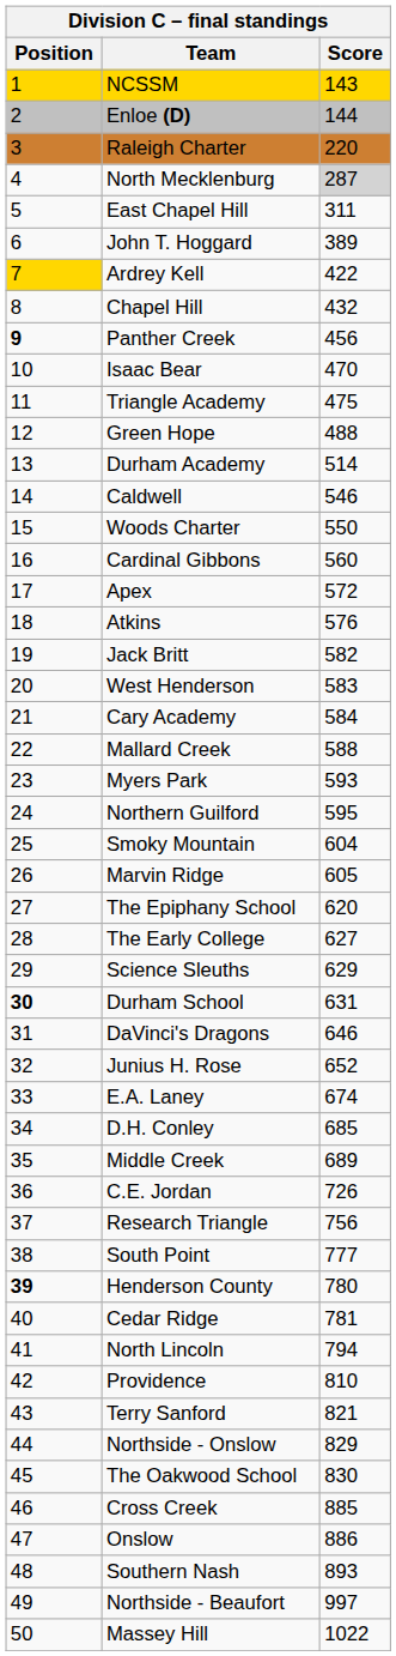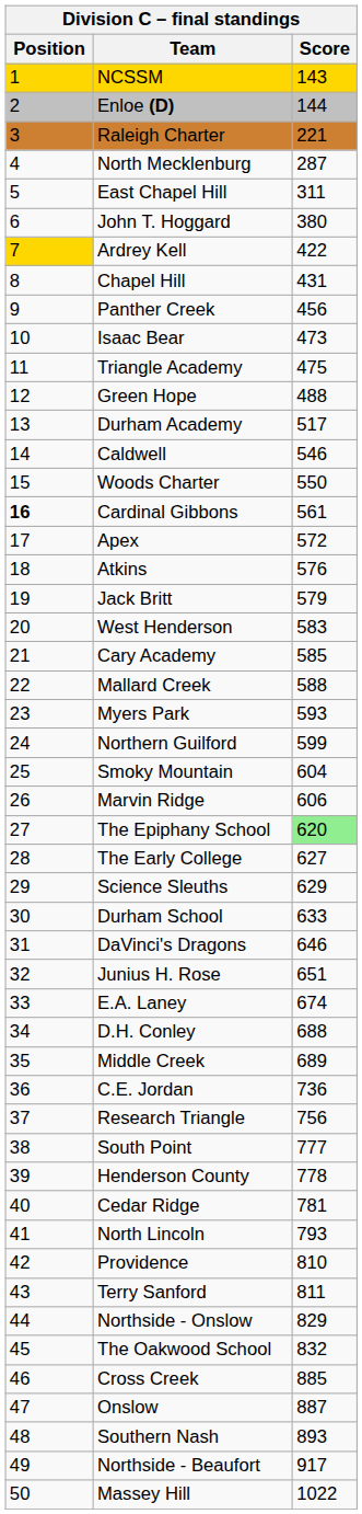Raleigh Charter | Score: 220 -> 221
North Mecklenburg | Score: lightgrey background -> no background
John T. Hoggard | Score: 389 -> 380
Chapel Hill | Score: 432 -> 431
Panther Creek | Position: bold -> normal
Isaac Bear | Score: 470 -> 473
Durham Academy | Score: 514 -> 517
Cardinal Gibbons | Position: normal -> bold
Cardinal Gibbons | Score: 560 -> 561
Jack Britt | Score: 582 -> 579
Cary Academy | Score: 584 -> 585
Northern Guilford | Score: 595 -> 599
Marvin Ridge | Score: 605 -> 606
The Epiphany School | Score: no background -> lightgreen background
Durham School | Position: bold -> normal
Durham School | Score: 631 -> 633
Junius H. Rose | Score: 652 -> 651
D.H. Conley | Score: 685 -> 688
C.E. Jordan | Score: 726 -> 736
Henderson County | Position: bold -> normal
Henderson County | Score: 780 -> 778
North Lincoln | Score: 794 -> 793
Terry Sanford | Score: 821 -> 811
The Oakwood School | Score: 830 -> 832
Onslow | Score: 886 -> 887
Northside - Beaufort | Score: 997 -> 917
